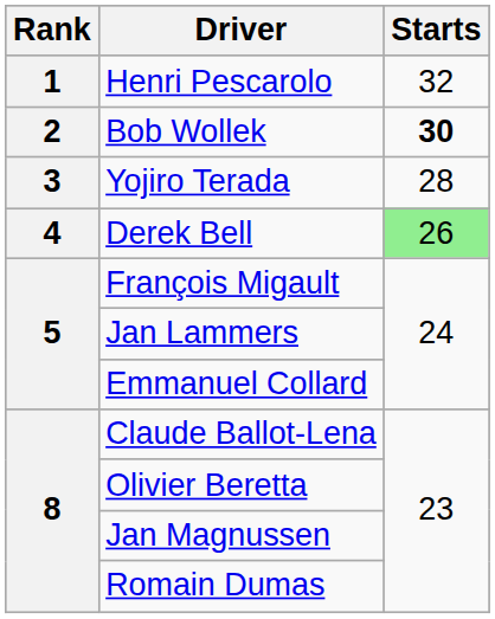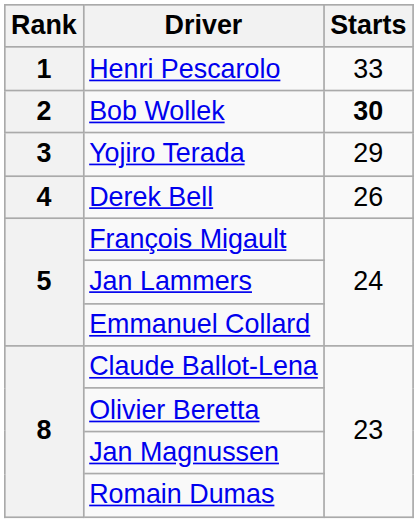Henri Pescarolo | Starts: 32 -> 33
Yojiro Terada | Starts: 28 -> 29
Derek Bell | Starts: lightgreen background -> no background
